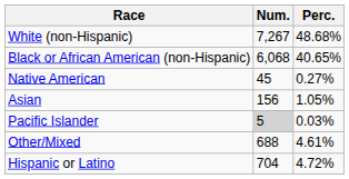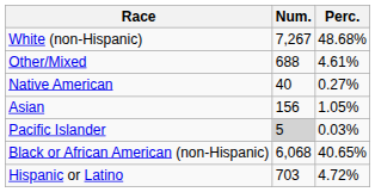rows swapped: Black or African American (non-Hispanic) <-> Other/Mixed
Native American | Num.: 45 -> 40
Hispanic or Latino | Num.: 704 -> 703
